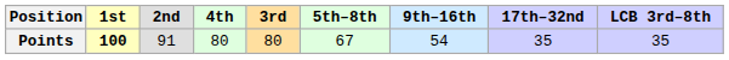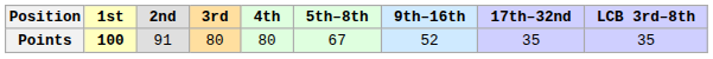columns swapped: 3rd <-> 4th
Points | 9th–16th: 54 -> 52
